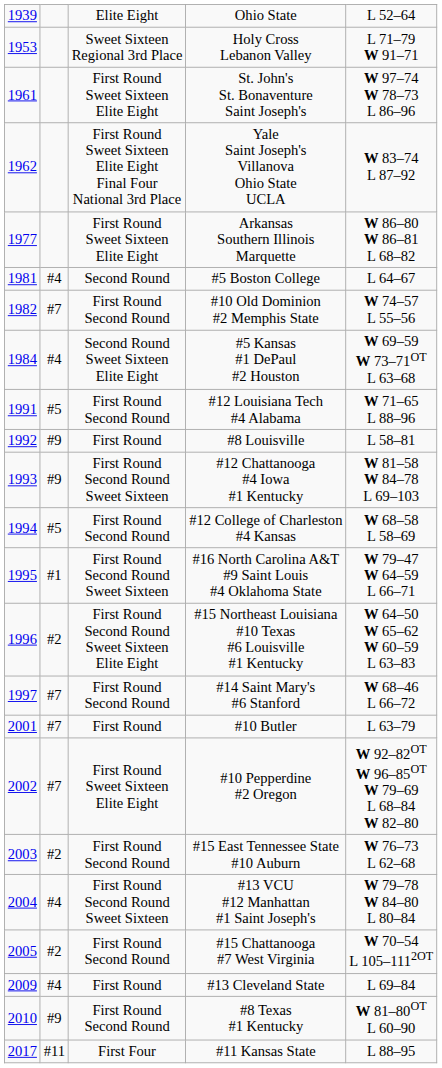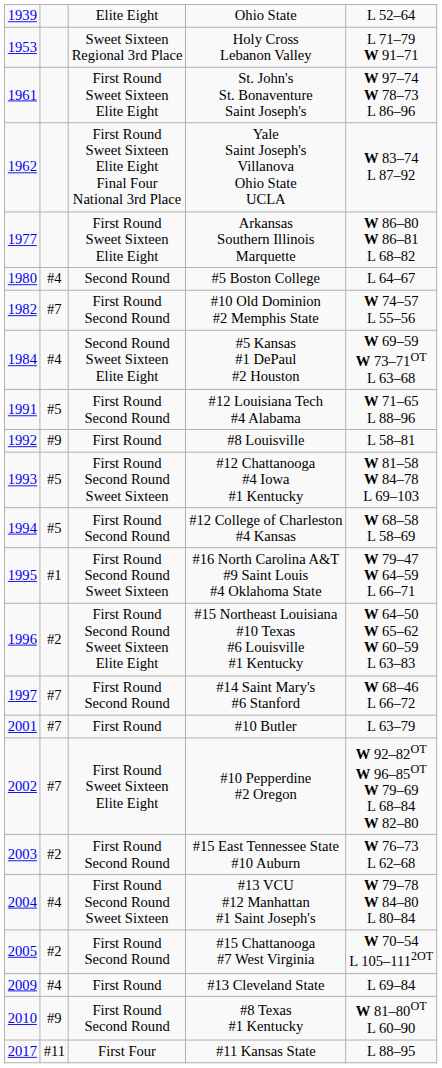#5 Boston College | column 1: 1981 -> 1980
#12 Chattanooga #4 Iowa #1 Kentucky | column 2: #9 -> #5
